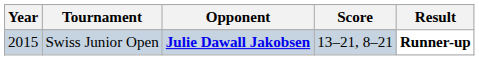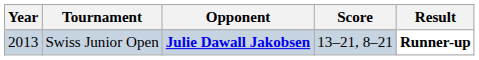Swiss Junior Open | Year: 2015 -> 2013
